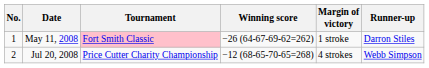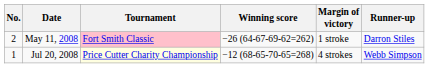May 11, 2008 | No.: 1 -> 2
Jul 20, 2008 | No.: 2 -> 1
Jul 20, 2008 | Tournament: no background -> lightyellow background
